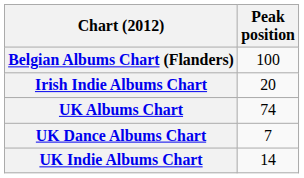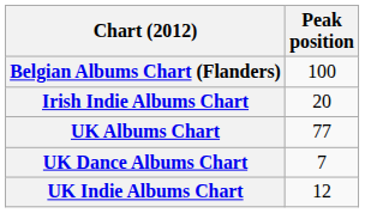UK Albums Chart | Peak position: 74 -> 77
UK Indie Albums Chart | Peak position: 14 -> 12
